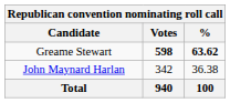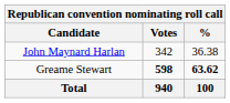rows swapped: Greame Stewart <-> John Maynard Harlan
